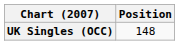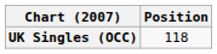UK Singles (OCC) | Position: 148 -> 118
